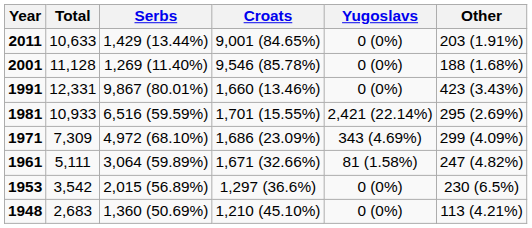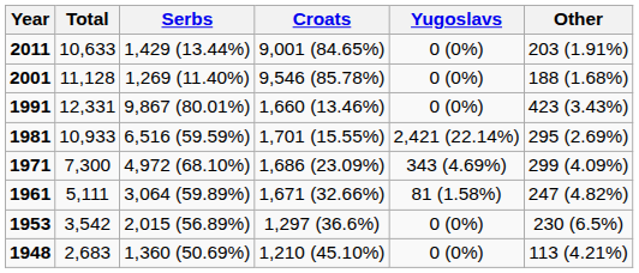1971 | Total: 7,309 -> 7,300
